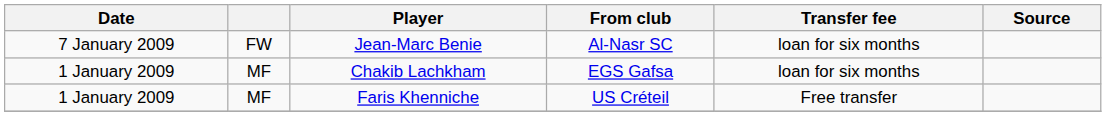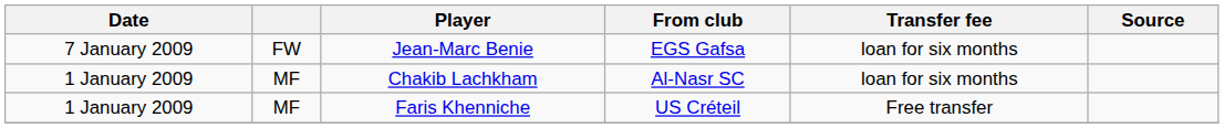Jean-Marc Benie | From club: Al-Nasr SC -> EGS Gafsa
Chakib Lachkham | From club: EGS Gafsa -> Al-Nasr SC
